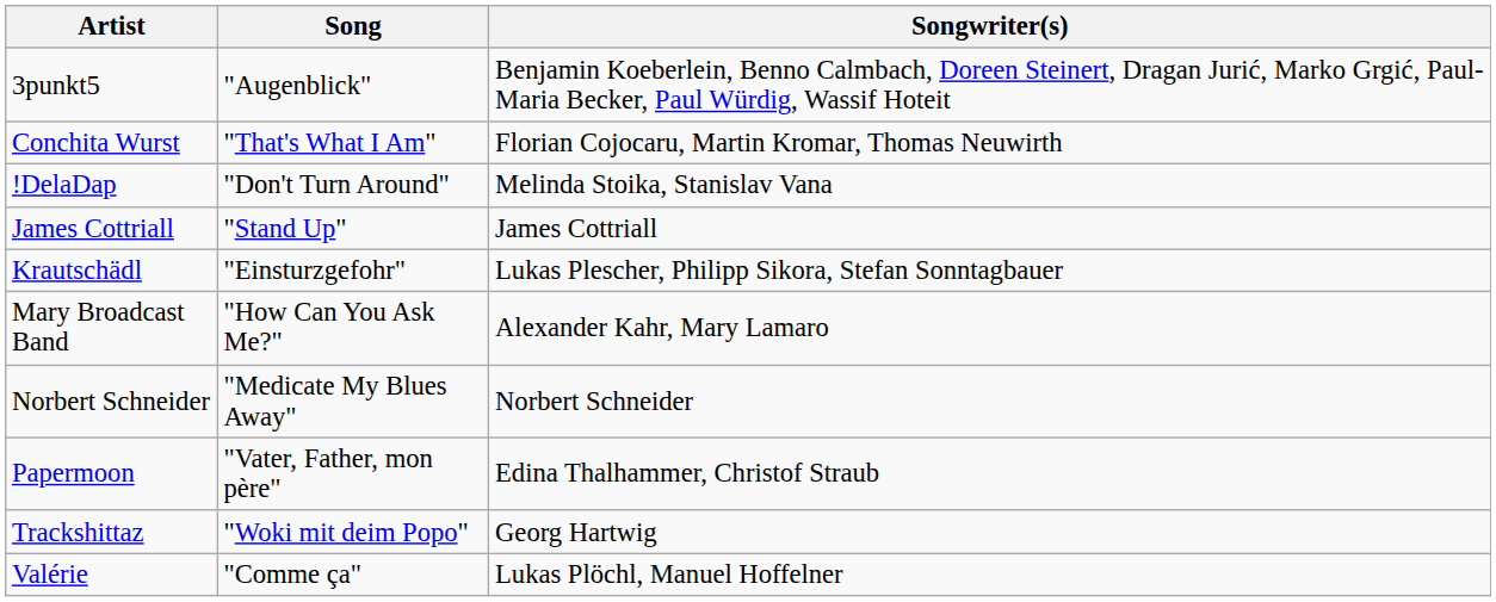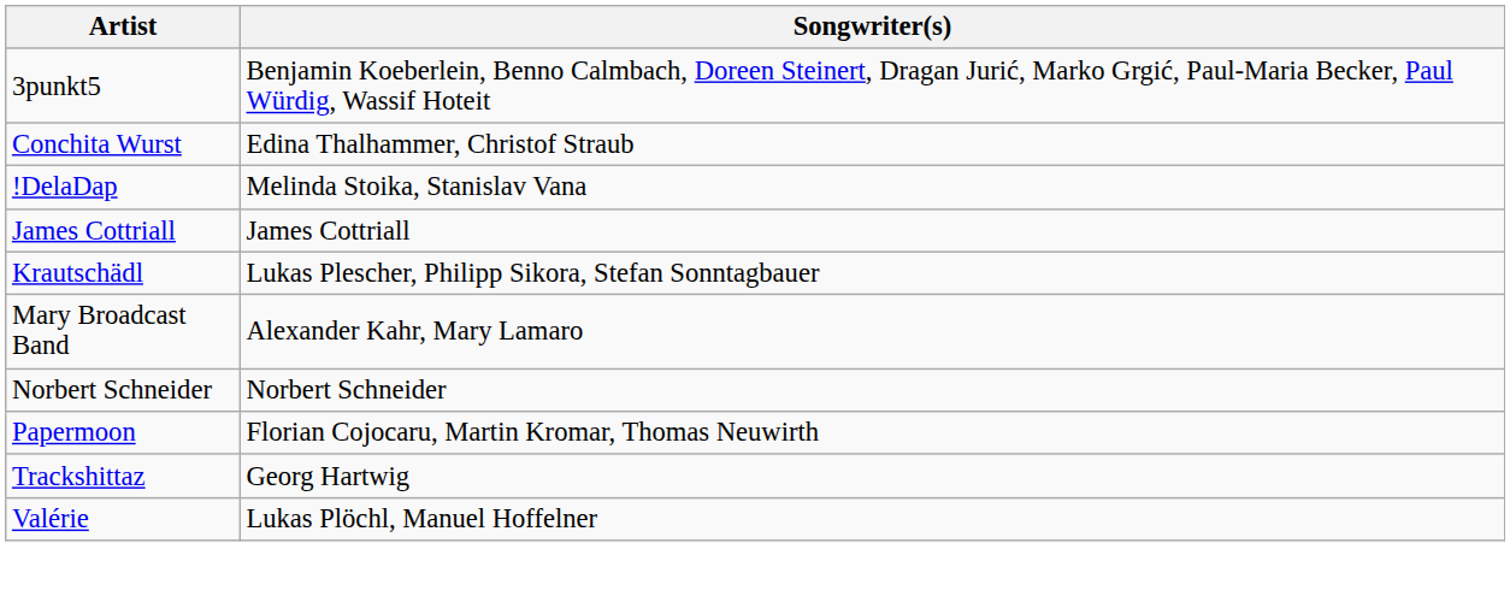- column: Song | "Augenblick" | "That's What I Am" | "Don't Turn Around" | "Stand Up" | "Einsturzgefohr" | "How Can You Ask Me?" | "Medicate My Blues Away" | "Vater, Father, mon père" | "Woki mit deim Popo" | "Comme ça"
Conchita Wurst | Songwriter(s): Florian Cojocaru, Martin Kromar, Thomas Neuwirth -> Edina Thalhammer, Christof Straub
Papermoon | Songwriter(s): Edina Thalhammer, Christof Straub -> Florian Cojocaru, Martin Kromar, Thomas Neuwirth
